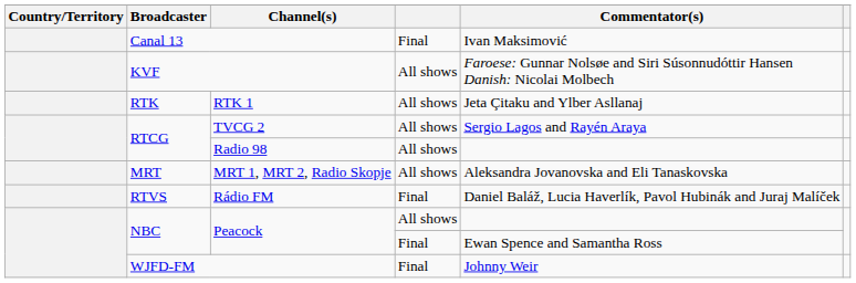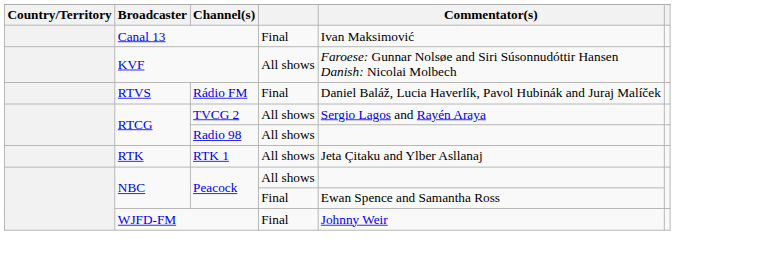rows swapped: RTK 1 <-> Rádio FM
- row: MRT | MRT 1, MRT 2, Radio Skopje | All shows | Aleksandra Jovanovska and Eli Tanaskovska
